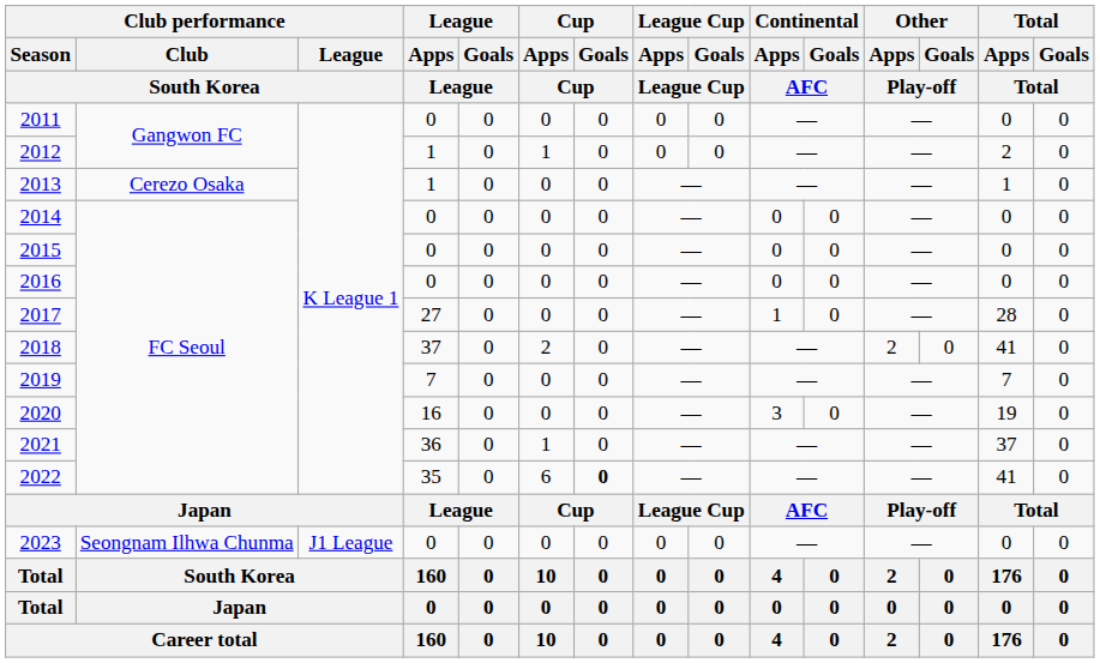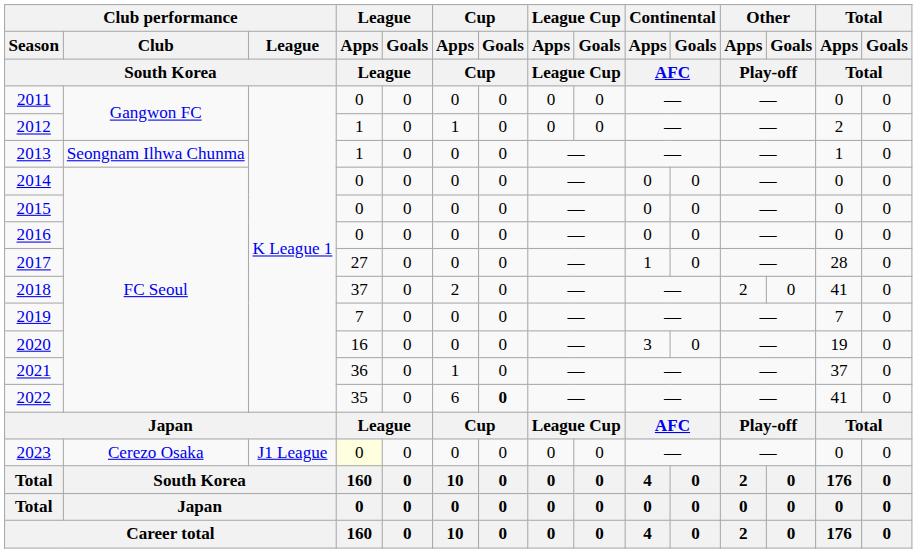2013 | Club performance / Club / South Korea: Cerezo Osaka -> Seongnam Ilhwa Chunma
2023 | Club performance / Club / South Korea: Seongnam Ilhwa Chunma -> Cerezo Osaka
2023 | League / Apps / League: no background -> lightyellow background
